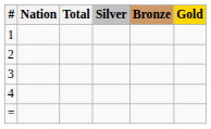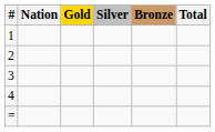columns swapped: Gold <-> Total
